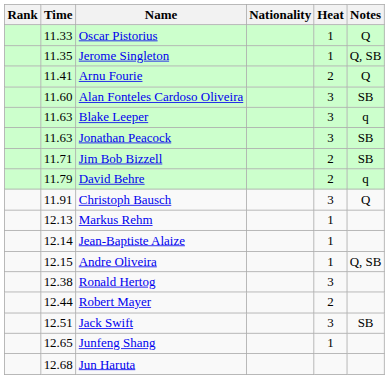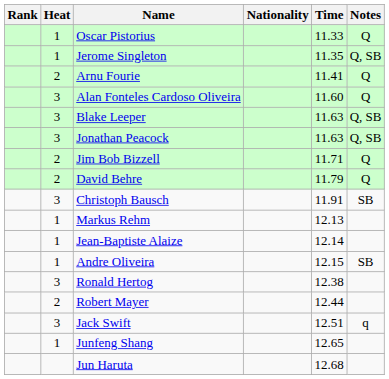columns swapped: Heat <-> Time
Alan Fonteles Cardoso Oliveira | Notes: SB -> Q
Blake Leeper | Notes: q -> Q, SB
Jonathan Peacock | Notes: SB -> Q, SB
Jim Bob Bizzell | Notes: SB -> Q
David Behre | Notes: q -> Q
Christoph Bausch | Notes: Q -> SB
Andre Oliveira | Notes: Q, SB -> SB
Jack Swift | Notes: SB -> q
